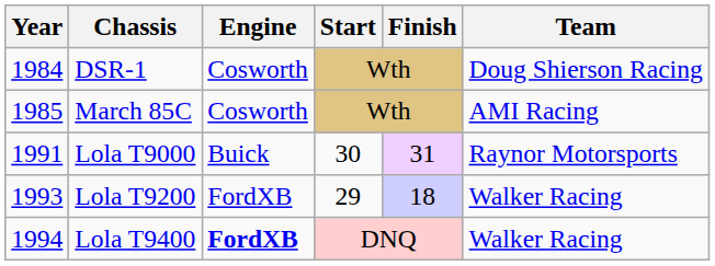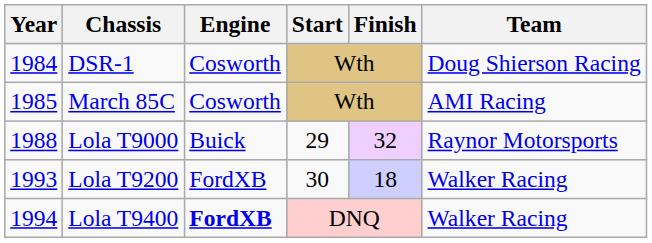Lola T9000 | Year: 1991 -> 1988
Lola T9000 | Start: 30 -> 29
Lola T9000 | Finish: 31 -> 32
Lola T9200 | Start: 29 -> 30
